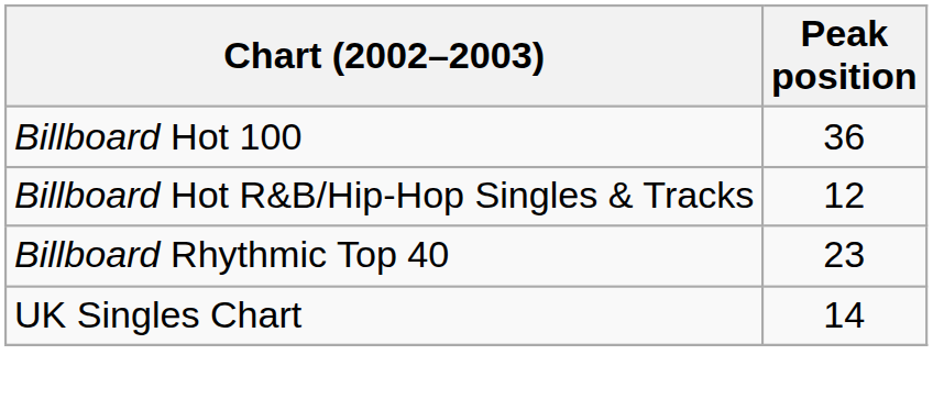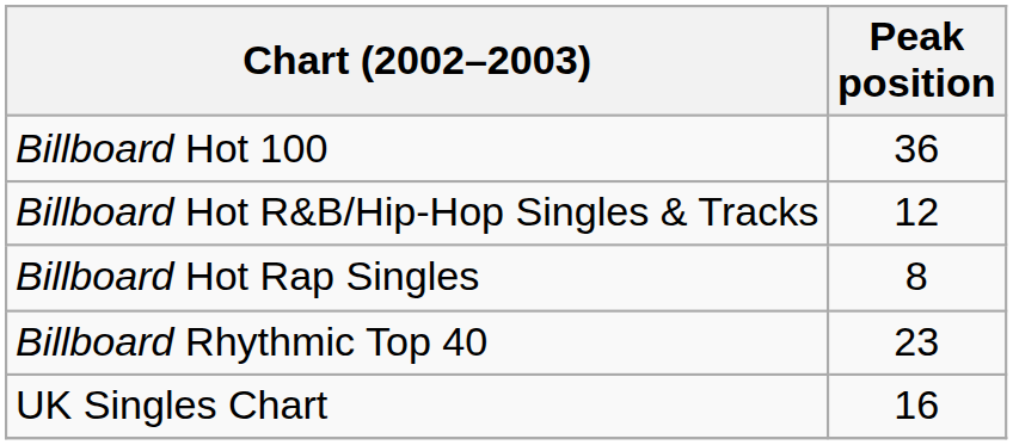+ row: Billboard Hot Rap Singles | 8
UK Singles Chart | Peak position: 14 -> 16
